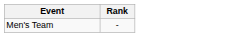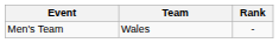+ column: Team | Wales
